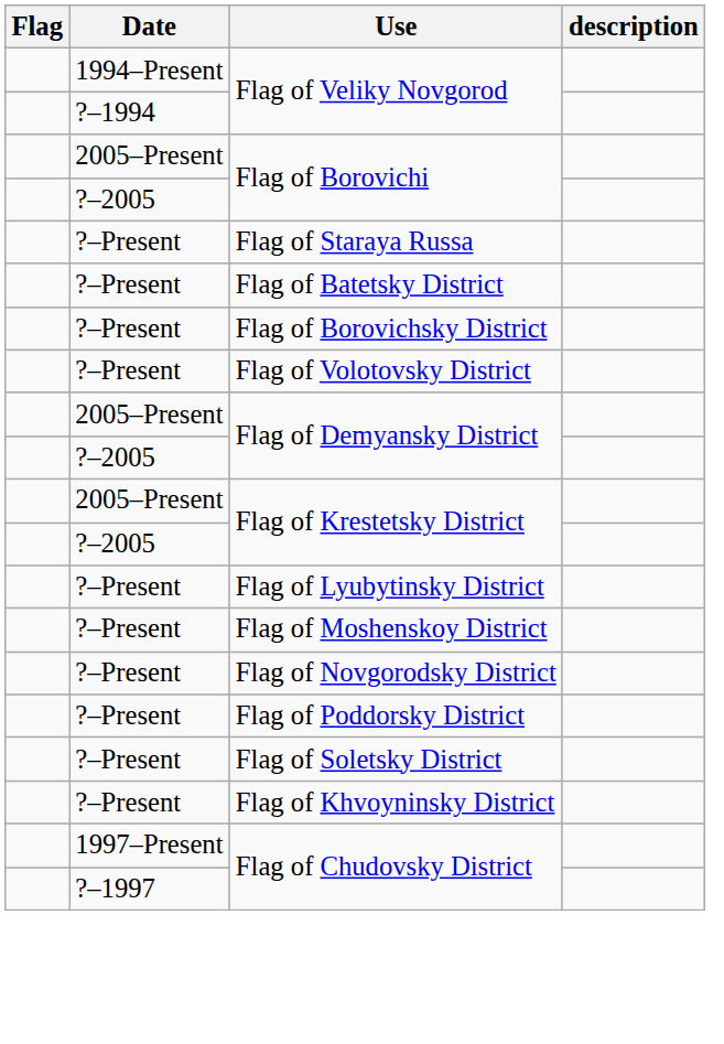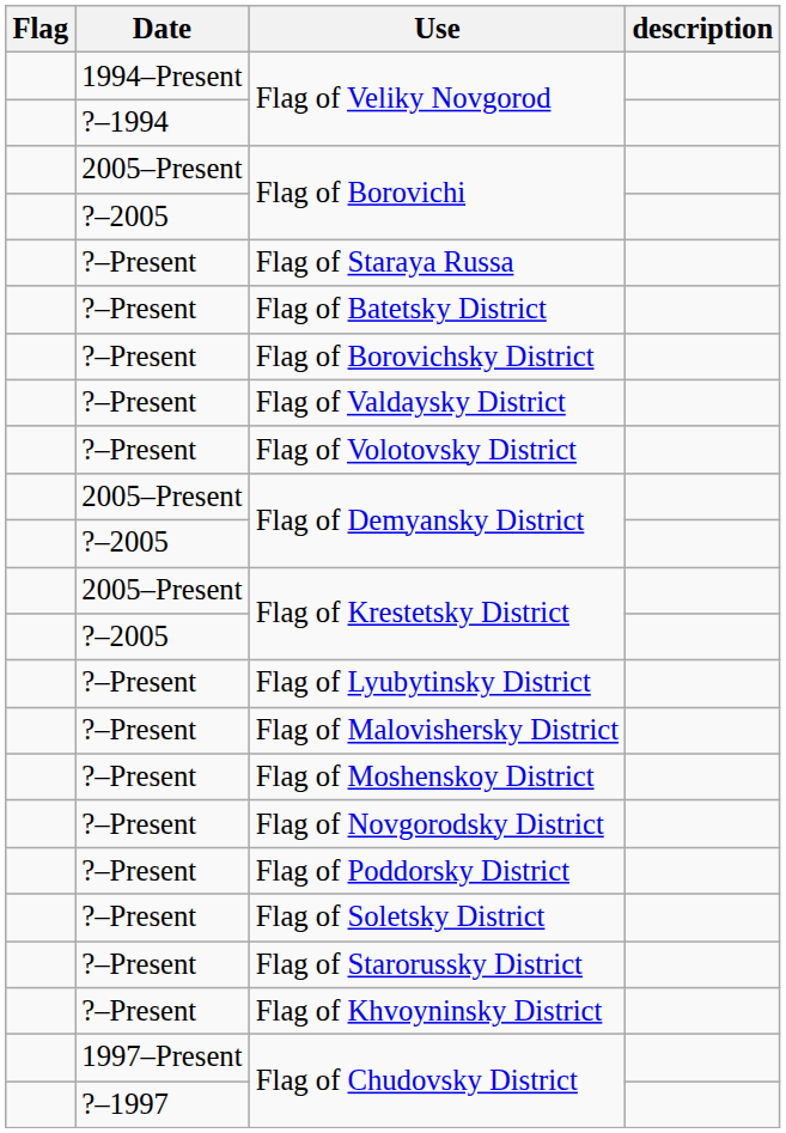+ row: ?–Present | Flag of Valdaysky District
+ row: ?–Present | Flag of Malovishersky District
+ row: ?–Present | Flag of Starorussky District
